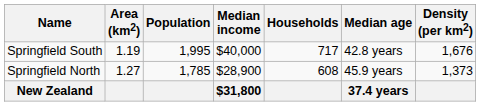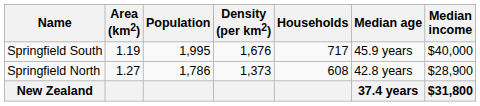columns swapped: Density (per km2) <-> Median income
Springfield South | Median age: 42.8 years -> 45.9 years
Springfield North | Population: 1,785 -> 1,786
Springfield North | Median age: 45.9 years -> 42.8 years
